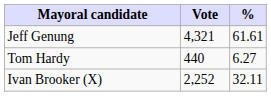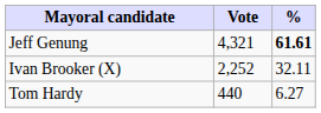Jeff Genung | %: normal -> bold
rows swapped: Ivan Brooker (X) <-> Tom Hardy
